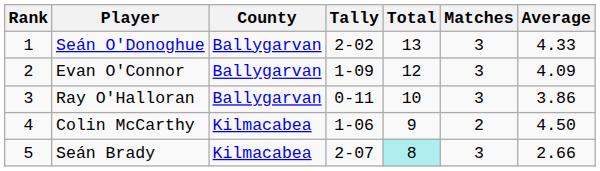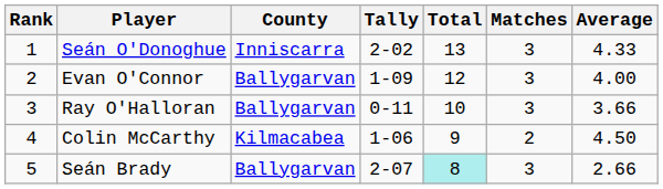Seán O'Donoghue | County: Ballygarvan -> Inniscarra
Evan O'Connor | Average: 4.09 -> 4.00
Ray O'Halloran | Average: 3.86 -> 3.66
Seán Brady | County: Kilmacabea -> Ballygarvan
